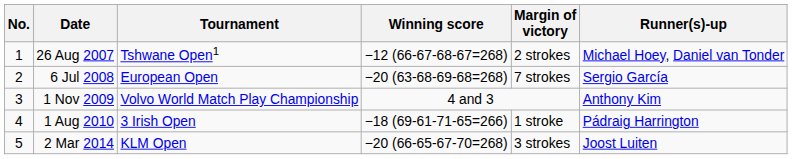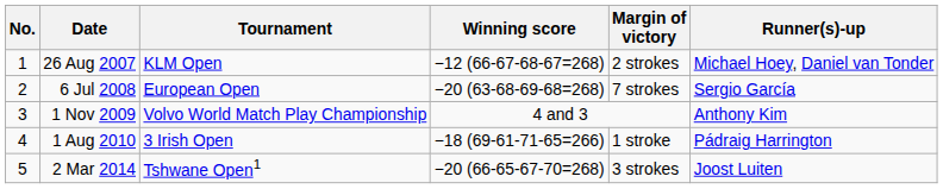26 Aug 2007 | Tournament: Tshwane Open1 -> KLM Open
2 Mar 2014 | Tournament: KLM Open -> Tshwane Open1
